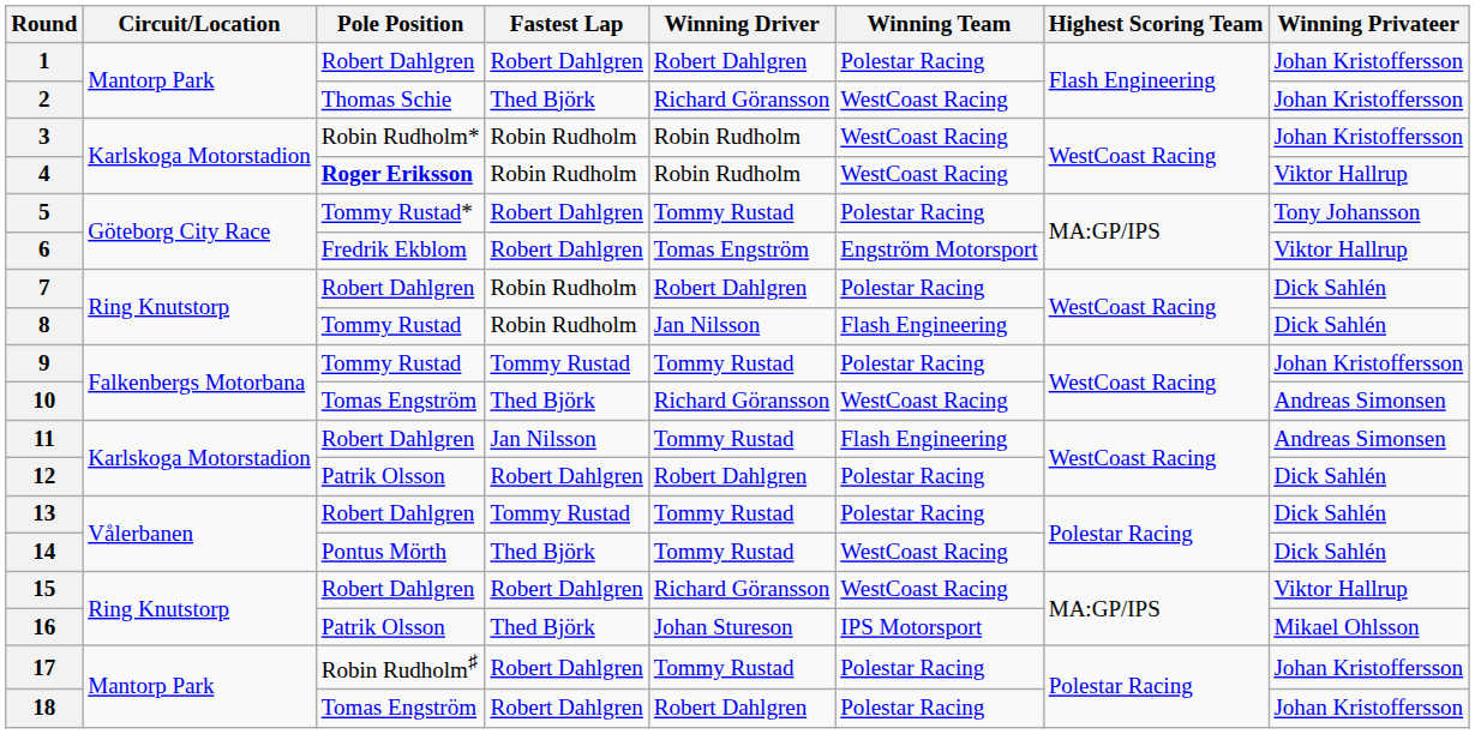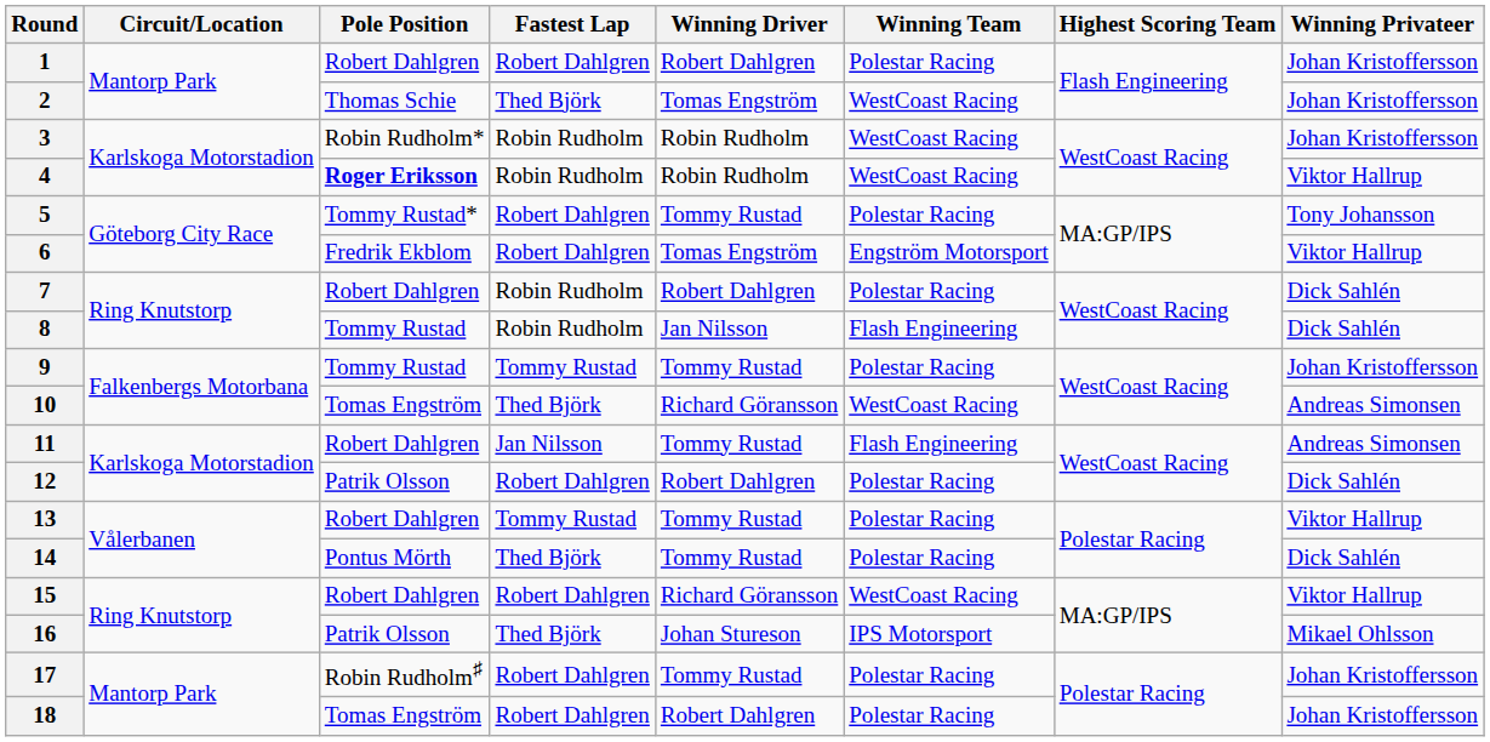2 | Winning Driver: Richard Göransson -> Tomas Engström
13 | Winning Privateer: Dick Sahlén -> Viktor Hallrup
14 | Winning Team: WestCoast Racing -> Polestar Racing
